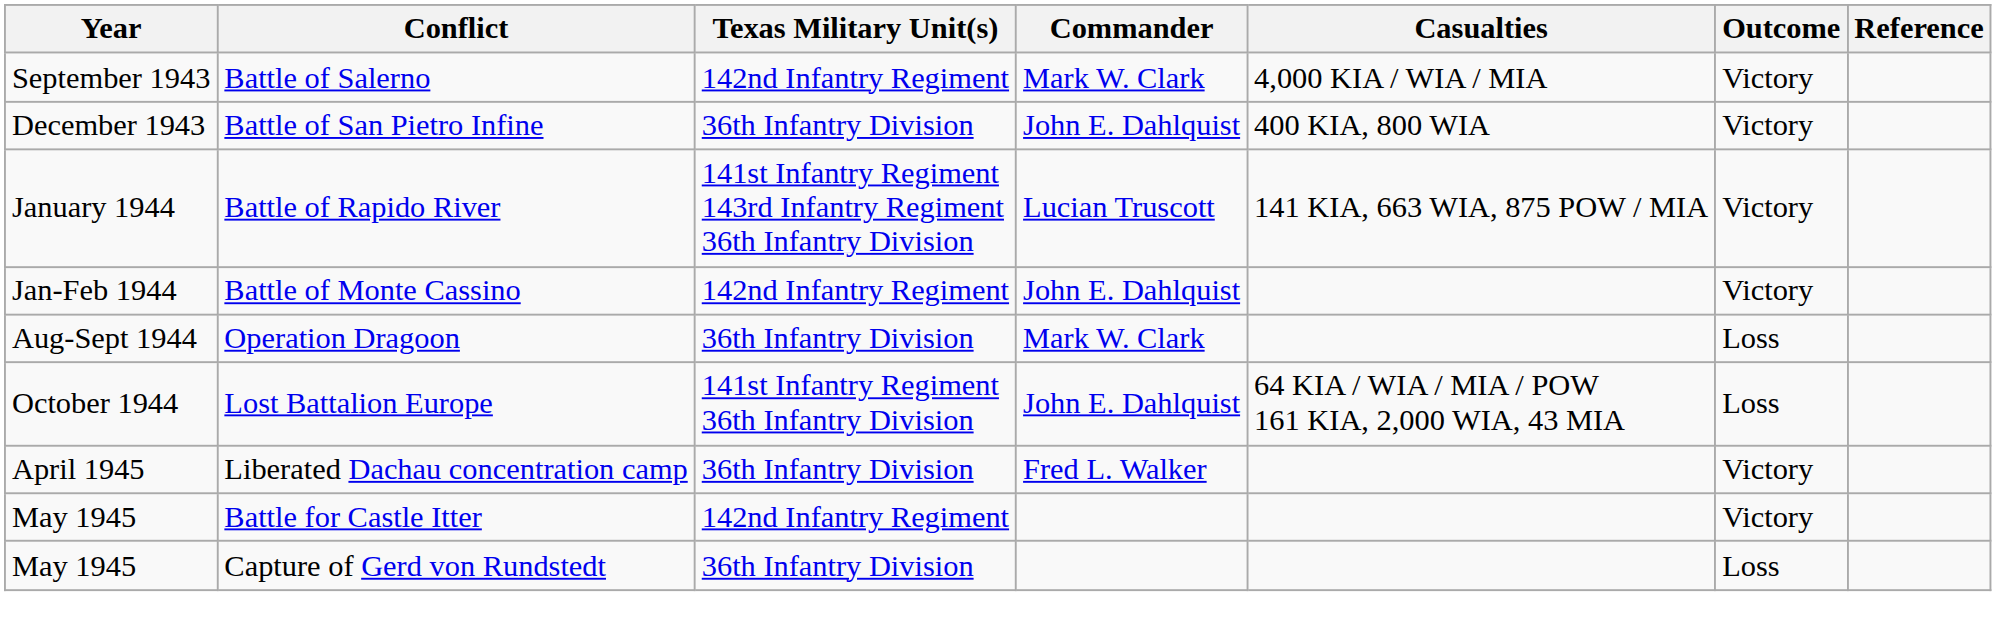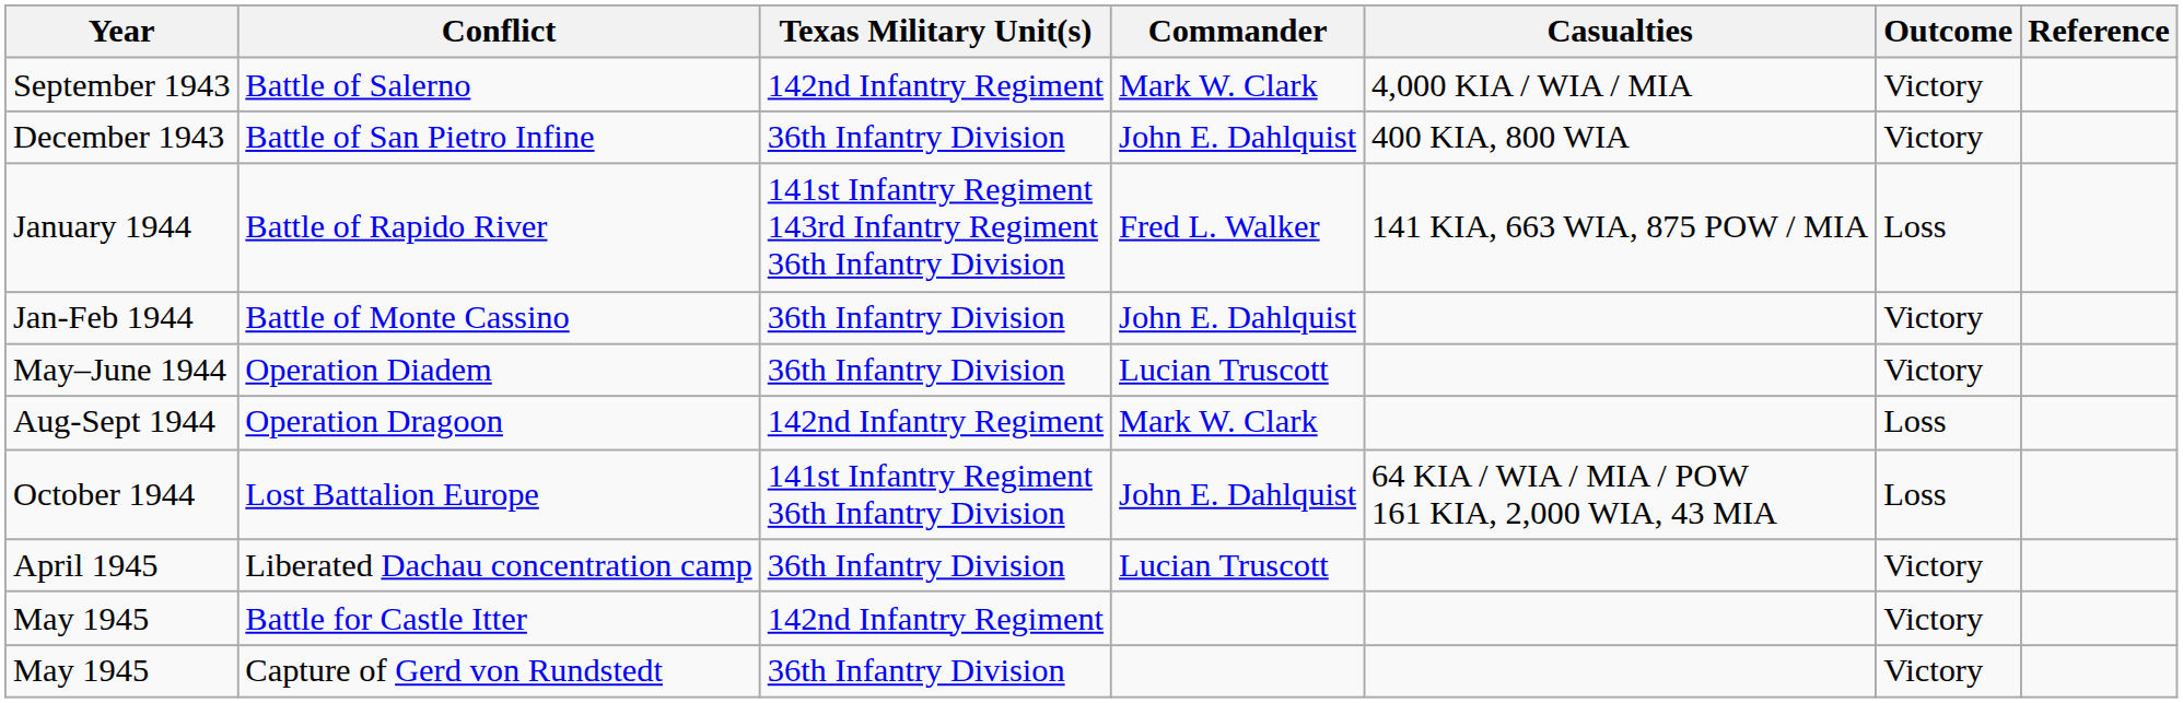Battle of Rapido River | Commander: Lucian Truscott -> Fred L. Walker
Battle of Rapido River | Outcome: Victory -> Loss
Battle of Monte Cassino | Texas Military Unit(s): 142nd Infantry Regiment -> 36th Infantry Division
+ row: May–June 1944 | Operation Diadem | 36th Infantry Division | Lucian Truscott | Victory
Operation Dragoon | Texas Military Unit(s): 36th Infantry Division -> 142nd Infantry Regiment
Liberated Dachau concentration camp | Commander: Fred L. Walker -> Lucian Truscott
Capture of Gerd von Rundstedt | Outcome: Loss -> Victory
